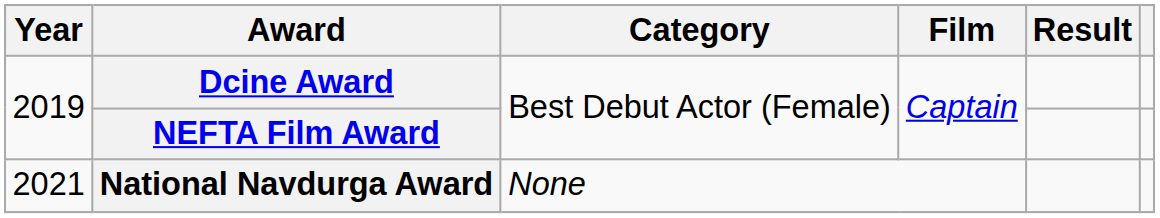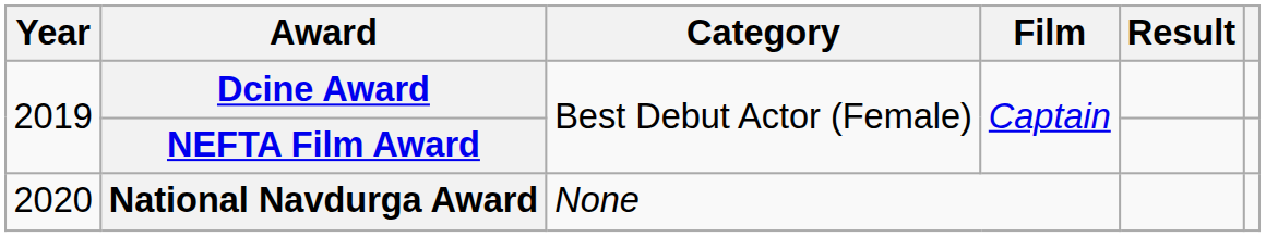National Navdurga Award | Year: 2021 -> 2020
